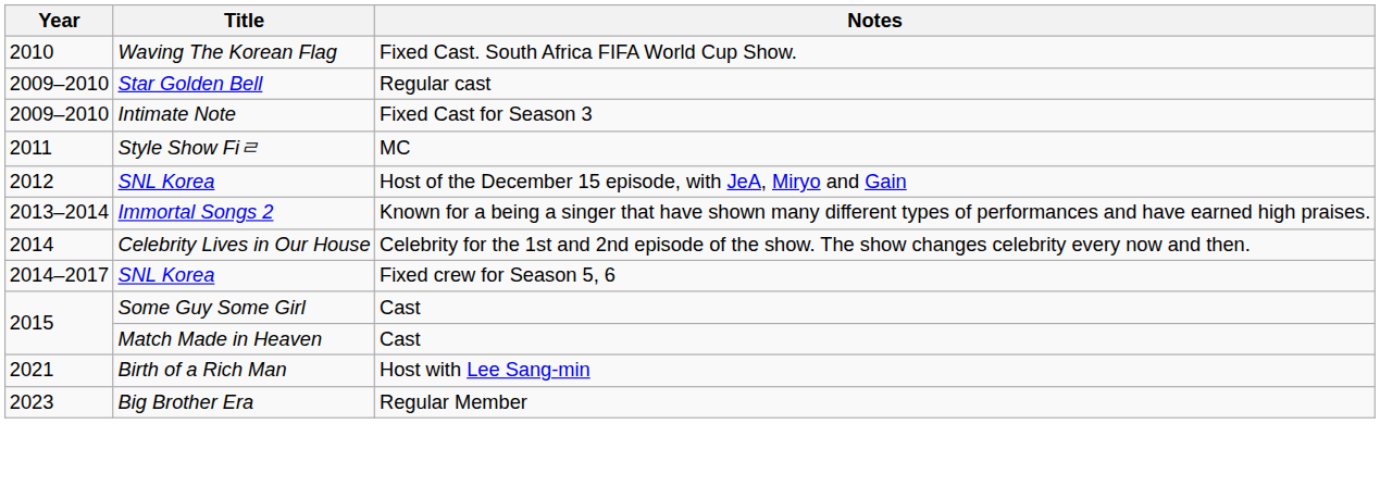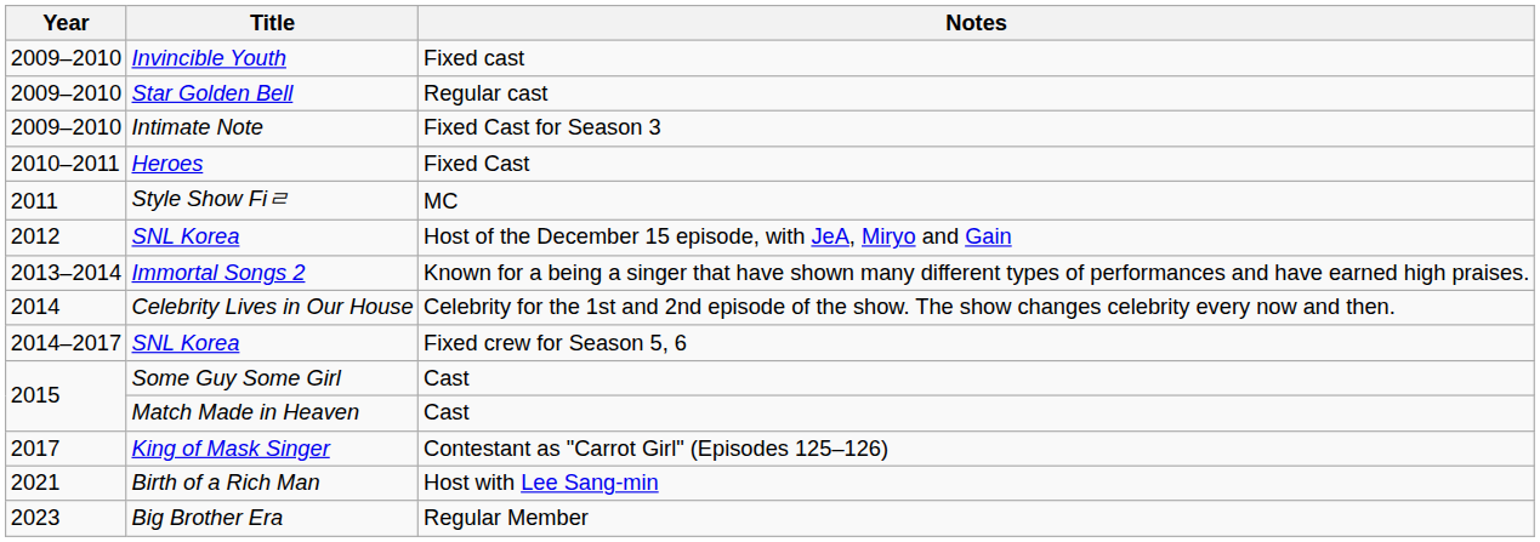+ row: 2009–2010 | Invincible Youth | Fixed cast
- row: 2010 | Waving The Korean Flag | Fixed Cast. South Africa FIFA World Cup Show.
+ row: 2010–2011 | Heroes | Fixed Cast
+ row: 2017 | King of Mask Singer | Contestant as "Carrot Girl" (Episodes 125–126)
